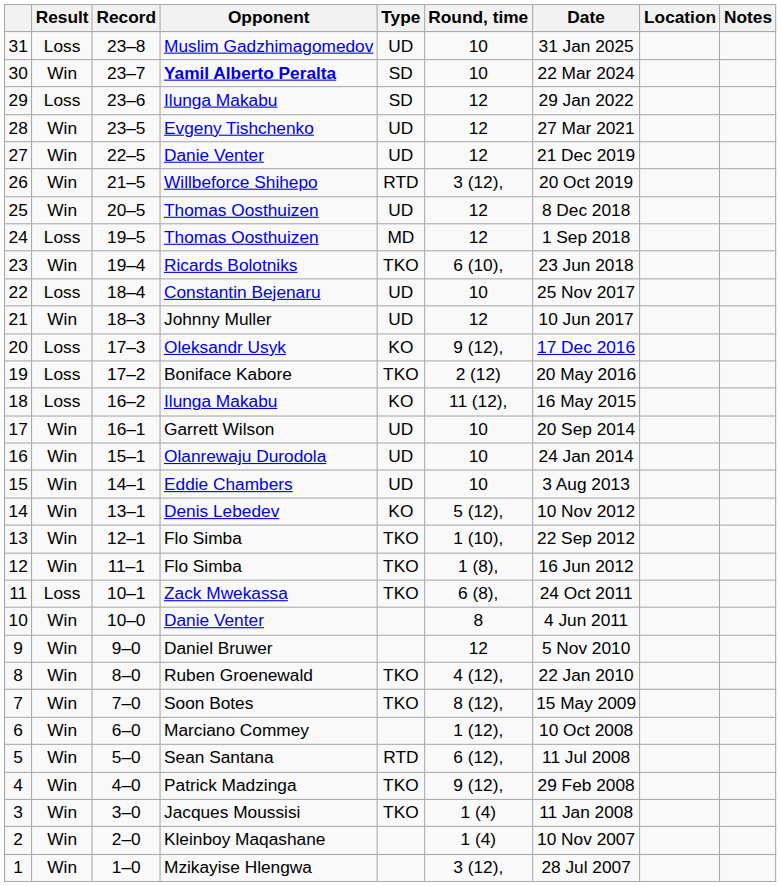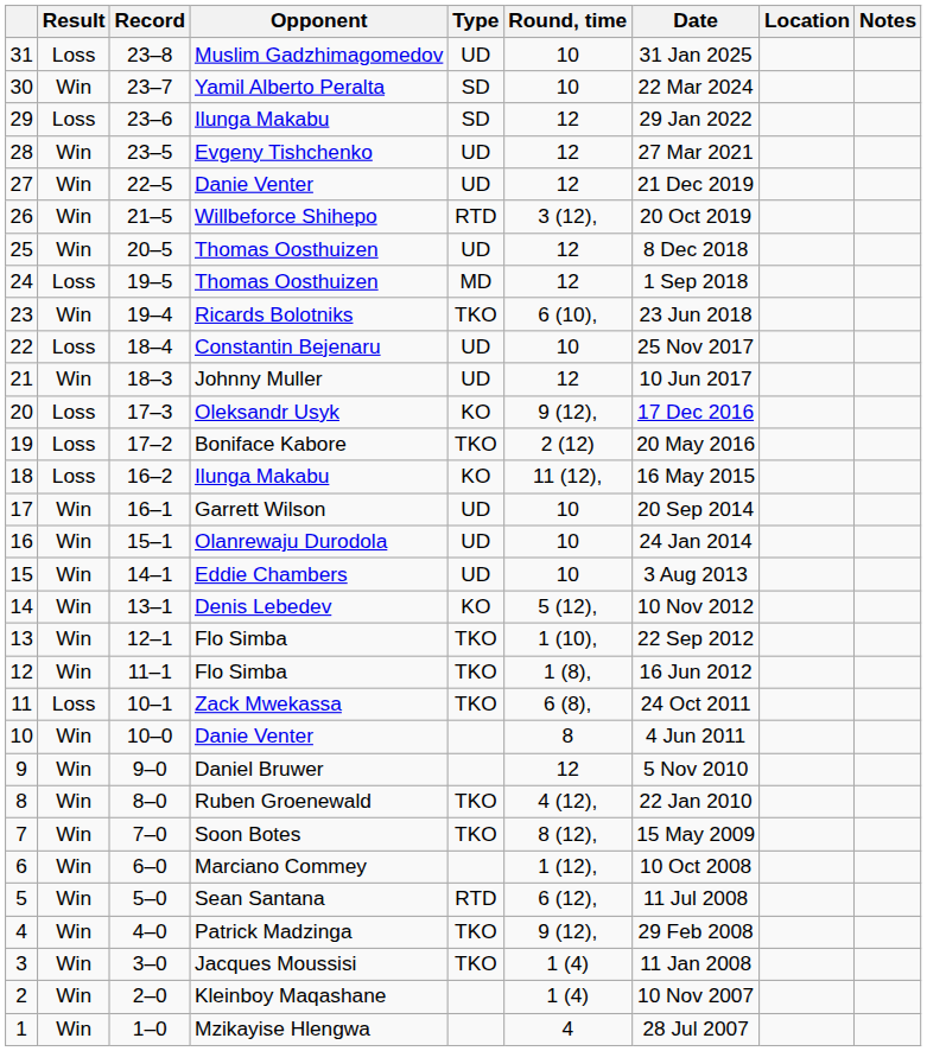30 | Opponent: bold -> normal
1 | Round, time: 3 (12), -> 4
